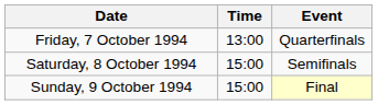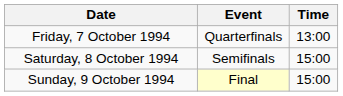columns swapped: Time <-> Event
